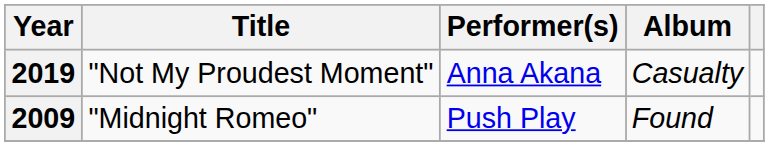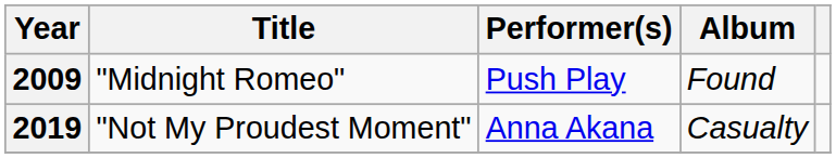rows swapped: 2009 <-> 2019
